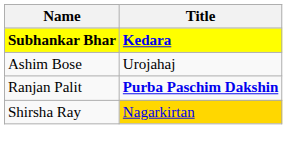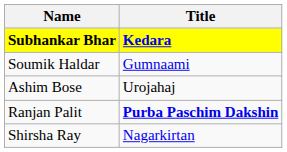+ row: Soumik Haldar | Gumnaami
Shirsha Ray | Title: gold background -> no background
